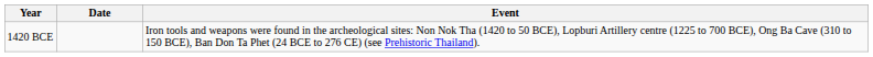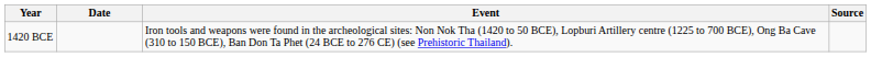+ column: Source
